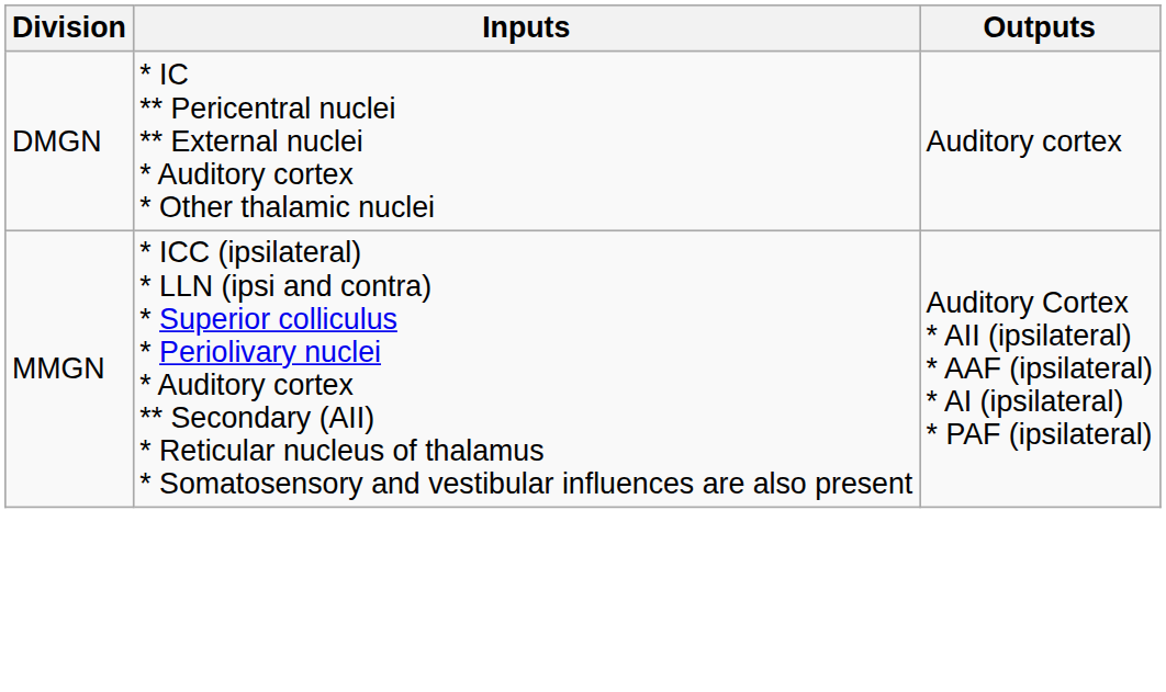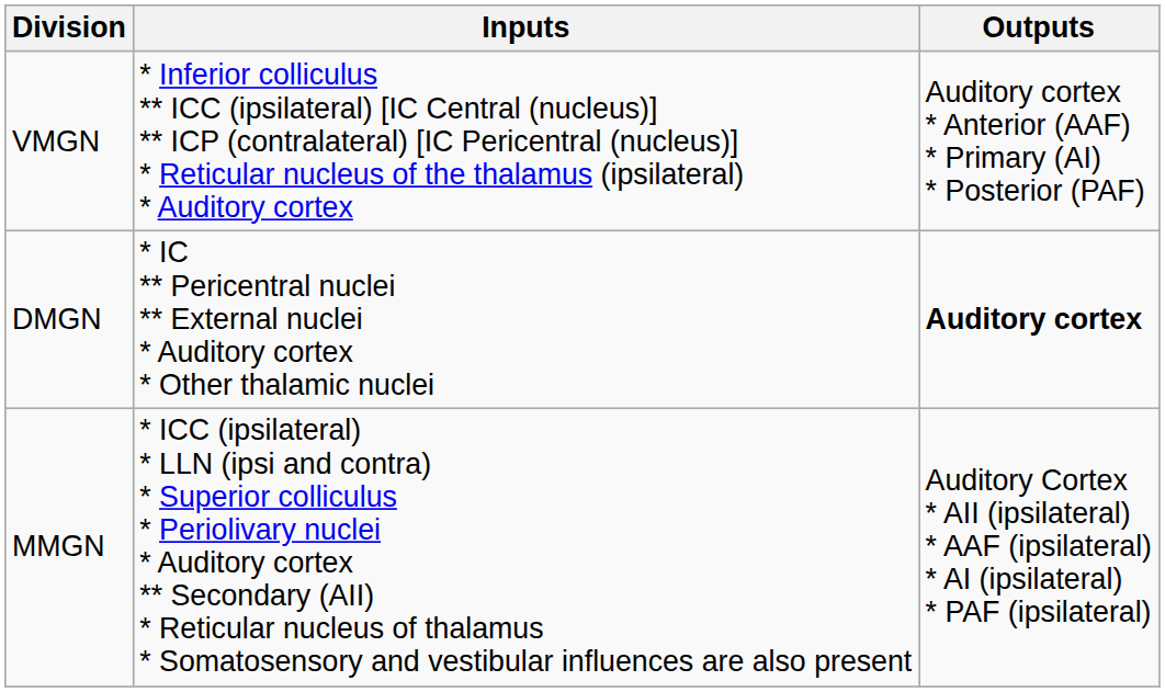+ row: VMGN | * Inferior colliculus ** ICC (ipsilateral) [IC Central (nucleus)] ** ICP (contralateral) [IC Pericentral (nucleus)] * Reticular nucleus of the thalamus (ipsilateral) * Auditory cortex | Auditory cortex * Anterior (AAF) * Primary (AI) * Posterior (PAF)
DMGN | Outputs: normal -> bold
